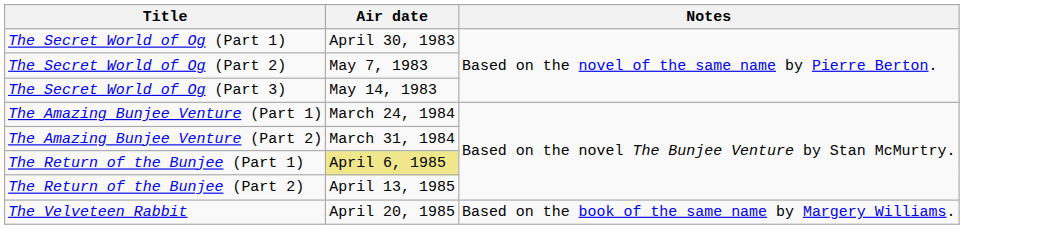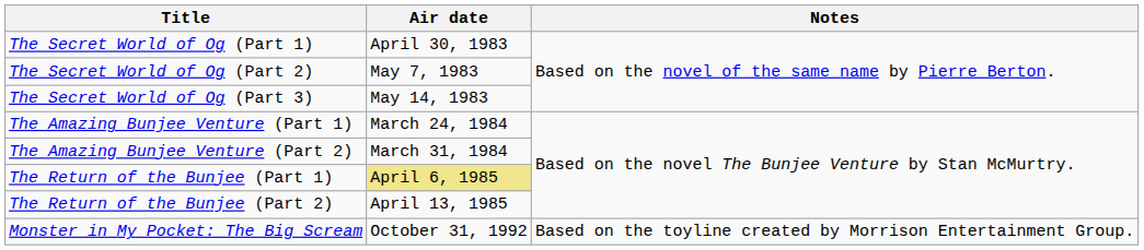- row: The Velveteen Rabbit | April 20, 1985 | Based on the book of the same name by Margery Williams.
+ row: Monster in My Pocket: The Big Scream | October 31, 1992 | Based on the toyline created by Morrison Entertainment Group.
